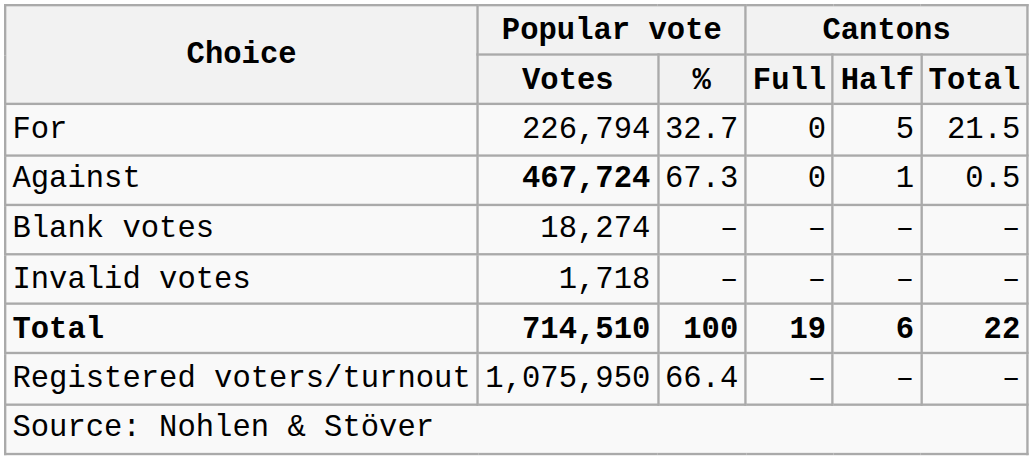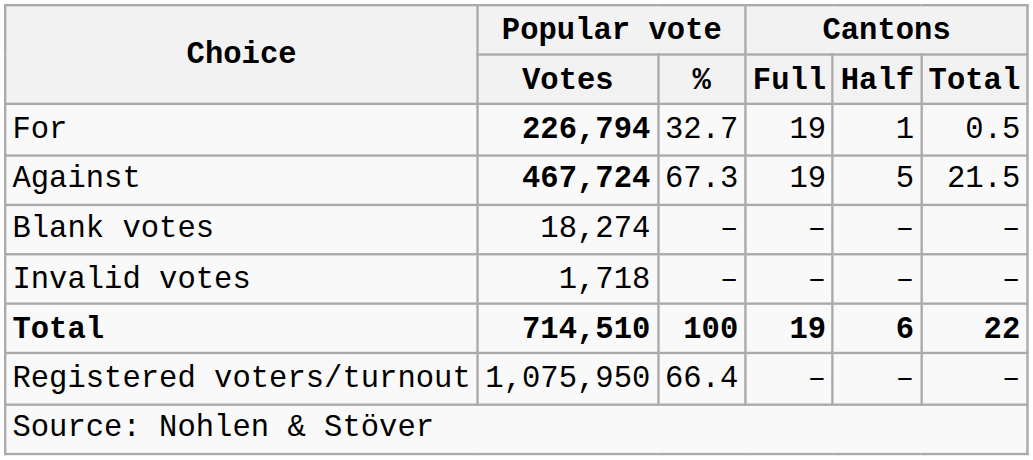For | Popular vote / Votes: normal -> bold
For | Cantons / Full: 0 -> 19
For | Cantons / Half: 5 -> 1
For | Cantons / Total: 21.5 -> 0.5
Against | Cantons / Full: 0 -> 19
Against | Cantons / Half: 1 -> 5
Against | Cantons / Total: 0.5 -> 21.5
